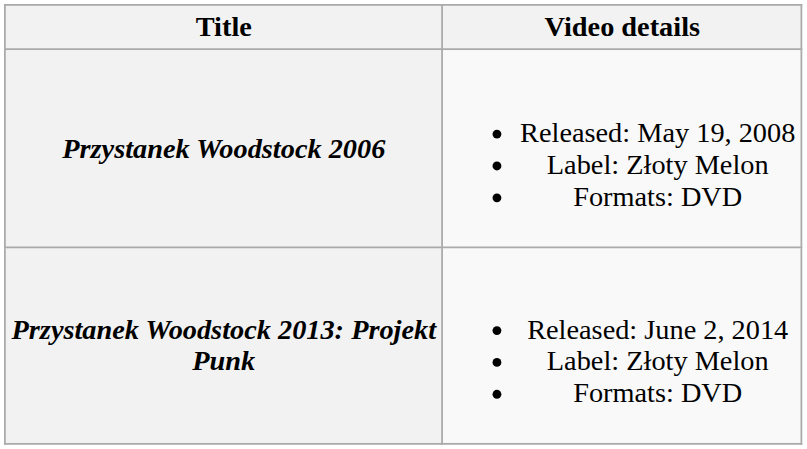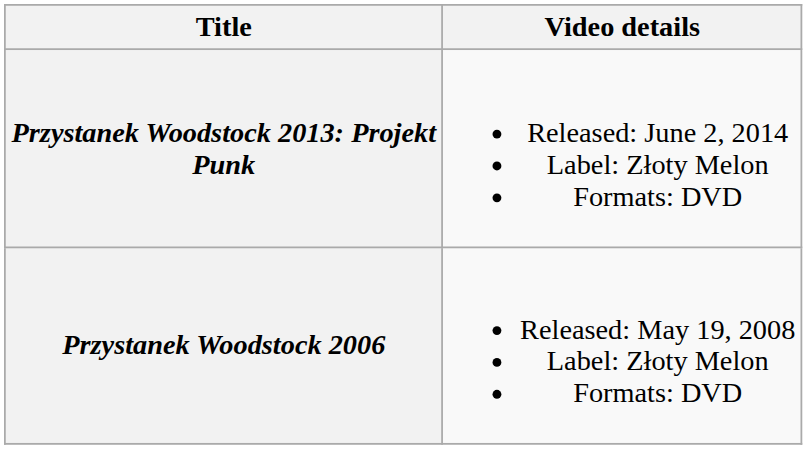rows swapped: Przystanek Woodstock 2006 <-> Przystanek Woodstock 2013: Projekt Punk
